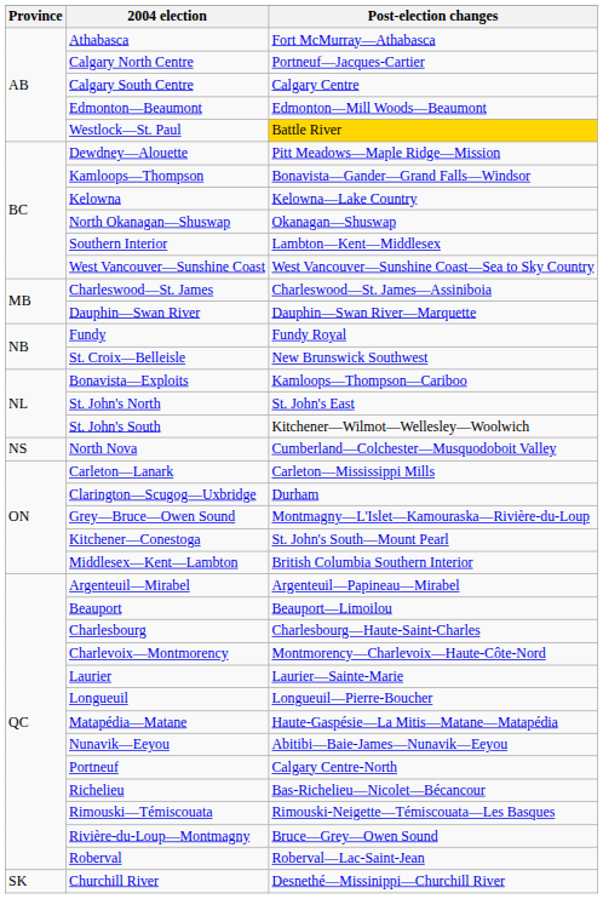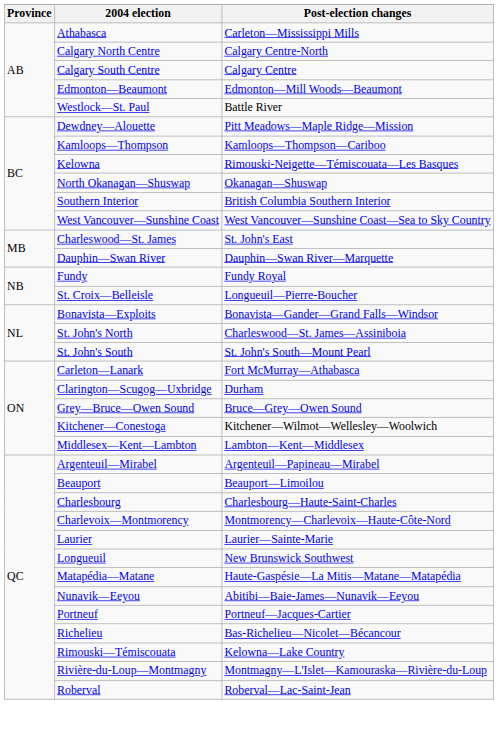Athabasca | Post-election changes: Fort McMurray—Athabasca -> Carleton—Mississippi Mills
Calgary North Centre | Post-election changes: Portneuf—Jacques-Cartier -> Calgary Centre-North
Westlock—St. Paul | Post-election changes: gold background -> no background
Kamloops—Thompson | Post-election changes: Bonavista—Gander—Grand Falls—Windsor -> Kamloops—Thompson—Cariboo
Kelowna | Post-election changes: Kelowna—Lake Country -> Rimouski-Neigette—Témiscouata—Les Basques
Southern Interior | Post-election changes: Lambton—Kent—Middlesex -> British Columbia Southern Interior
Charleswood—St. James | Post-election changes: Charleswood—St. James—Assiniboia -> St. John's East
St. Croix—Belleisle | Post-election changes: New Brunswick Southwest -> Longueuil—Pierre-Boucher
Bonavista—Exploits | Post-election changes: Kamloops—Thompson—Cariboo -> Bonavista—Gander—Grand Falls—Windsor
St. John's North | Post-election changes: St. John's East -> Charleswood—St. James—Assiniboia
St. John's South | Post-election changes: Kitchener—Wilmot—Wellesley—Woolwich -> St. John's South—Mount Pearl
- row: NS | North Nova | Cumberland—Colchester—Musquodoboit Valley
Carleton—Lanark | Post-election changes: Carleton—Mississippi Mills -> Fort McMurray—Athabasca
Grey—Bruce—Owen Sound | Post-election changes: Montmagny—L'Islet—Kamouraska—Rivière-du-Loup -> Bruce—Grey—Owen Sound
Kitchener—Conestoga | Post-election changes: St. John's South—Mount Pearl -> Kitchener—Wilmot—Wellesley—Woolwich
Middlesex—Kent—Lambton | Post-election changes: British Columbia Southern Interior -> Lambton—Kent—Middlesex
Longueuil | Post-election changes: Longueuil—Pierre-Boucher -> New Brunswick Southwest
Portneuf | Post-election changes: Calgary Centre-North -> Portneuf—Jacques-Cartier
Rimouski—Témiscouata | Post-election changes: Rimouski-Neigette—Témiscouata—Les Basques -> Kelowna—Lake Country
Rivière-du-Loup—Montmagny | Post-election changes: Bruce—Grey—Owen Sound -> Montmagny—L'Islet—Kamouraska—Rivière-du-Loup
- row: SK | Churchill River | Desnethé—Missinippi—Churchill River
